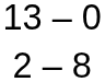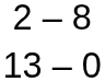rows swapped: 2 – 8 <-> 13 – 0
